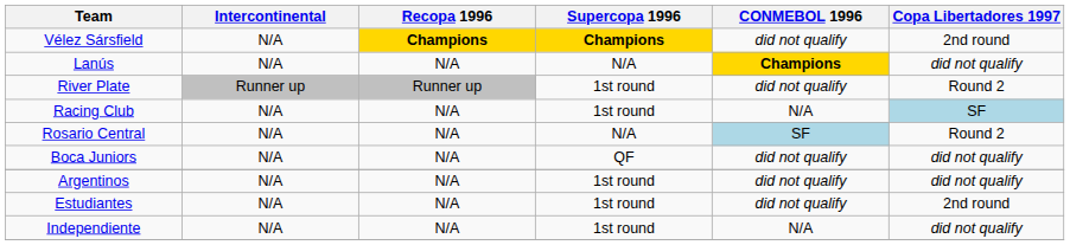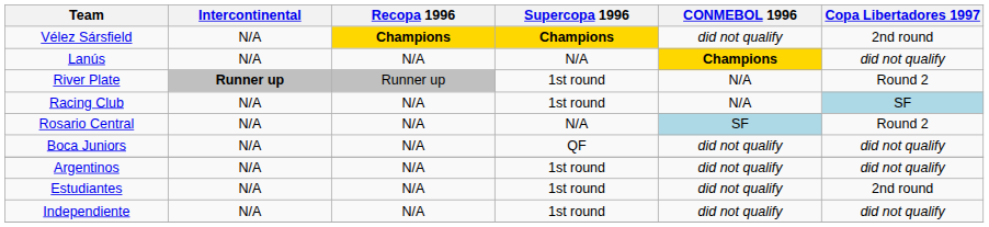River Plate | Intercontinental: normal -> bold
River Plate | CONMEBOL 1996: did not qualify -> N/A
Independiente | CONMEBOL 1996: N/A -> did not qualify
